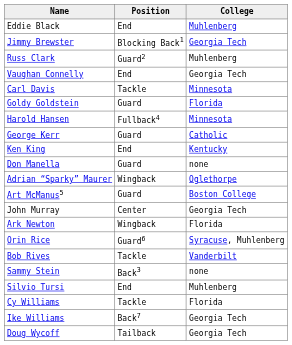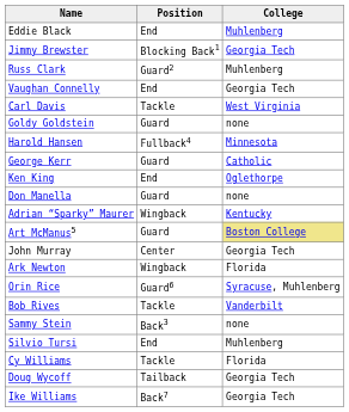Carl Davis | College: Minnesota -> West Virginia
Goldy Goldstein | College: Florida -> none
Ken King | College: Kentucky -> Oglethorpe
Adrian “Sparky” Maurer | College: Oglethorpe -> Kentucky
Art McManus5 | College: no background -> khaki background
rows swapped: Ike Williams <-> Doug Wycoff
